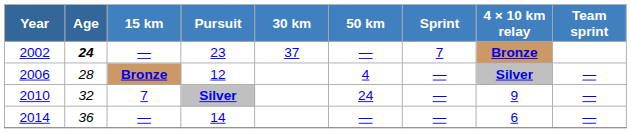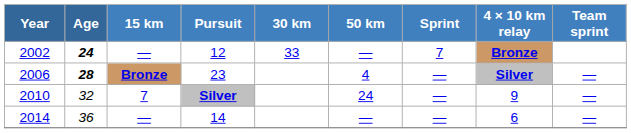2002 | Pursuit: 23 -> 12
2002 | 30 km: 37 -> 33
2006 | Age: normal -> bold
2006 | Pursuit: 12 -> 23
